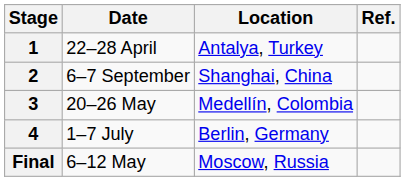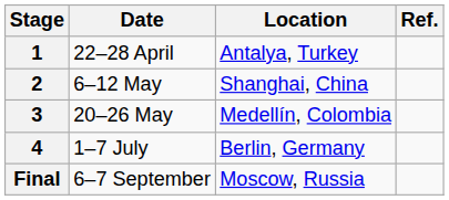2 | Date: 6–7 September -> 6–12 May
Final | Date: 6–12 May -> 6–7 September
